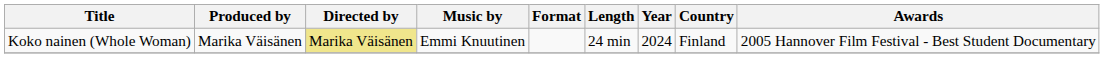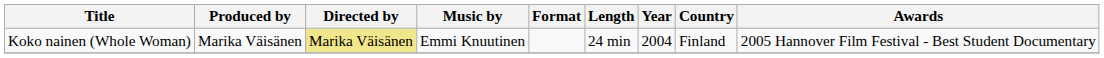Koko nainen (Whole Woman) | Year: 2024 -> 2004
